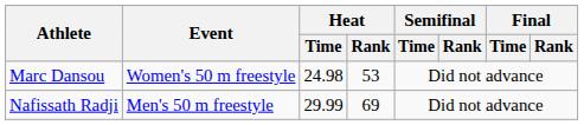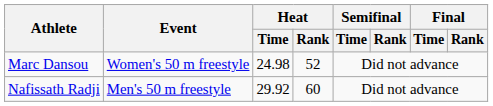Marc Dansou | Heat / Rank: 53 -> 52
Nafissath Radji | Heat / Time: 29.99 -> 29.92
Nafissath Radji | Heat / Rank: 69 -> 60
